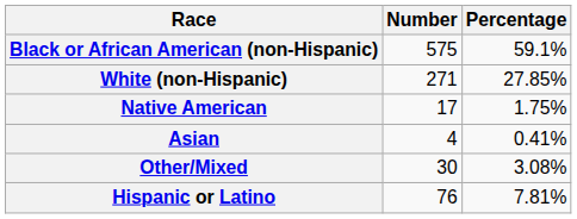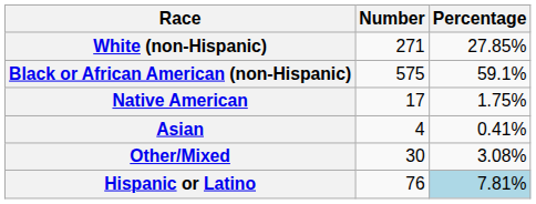rows swapped: White (non-Hispanic) <-> Black or African American (non-Hispanic)
Hispanic or Latino | Percentage: no background -> lightblue background
